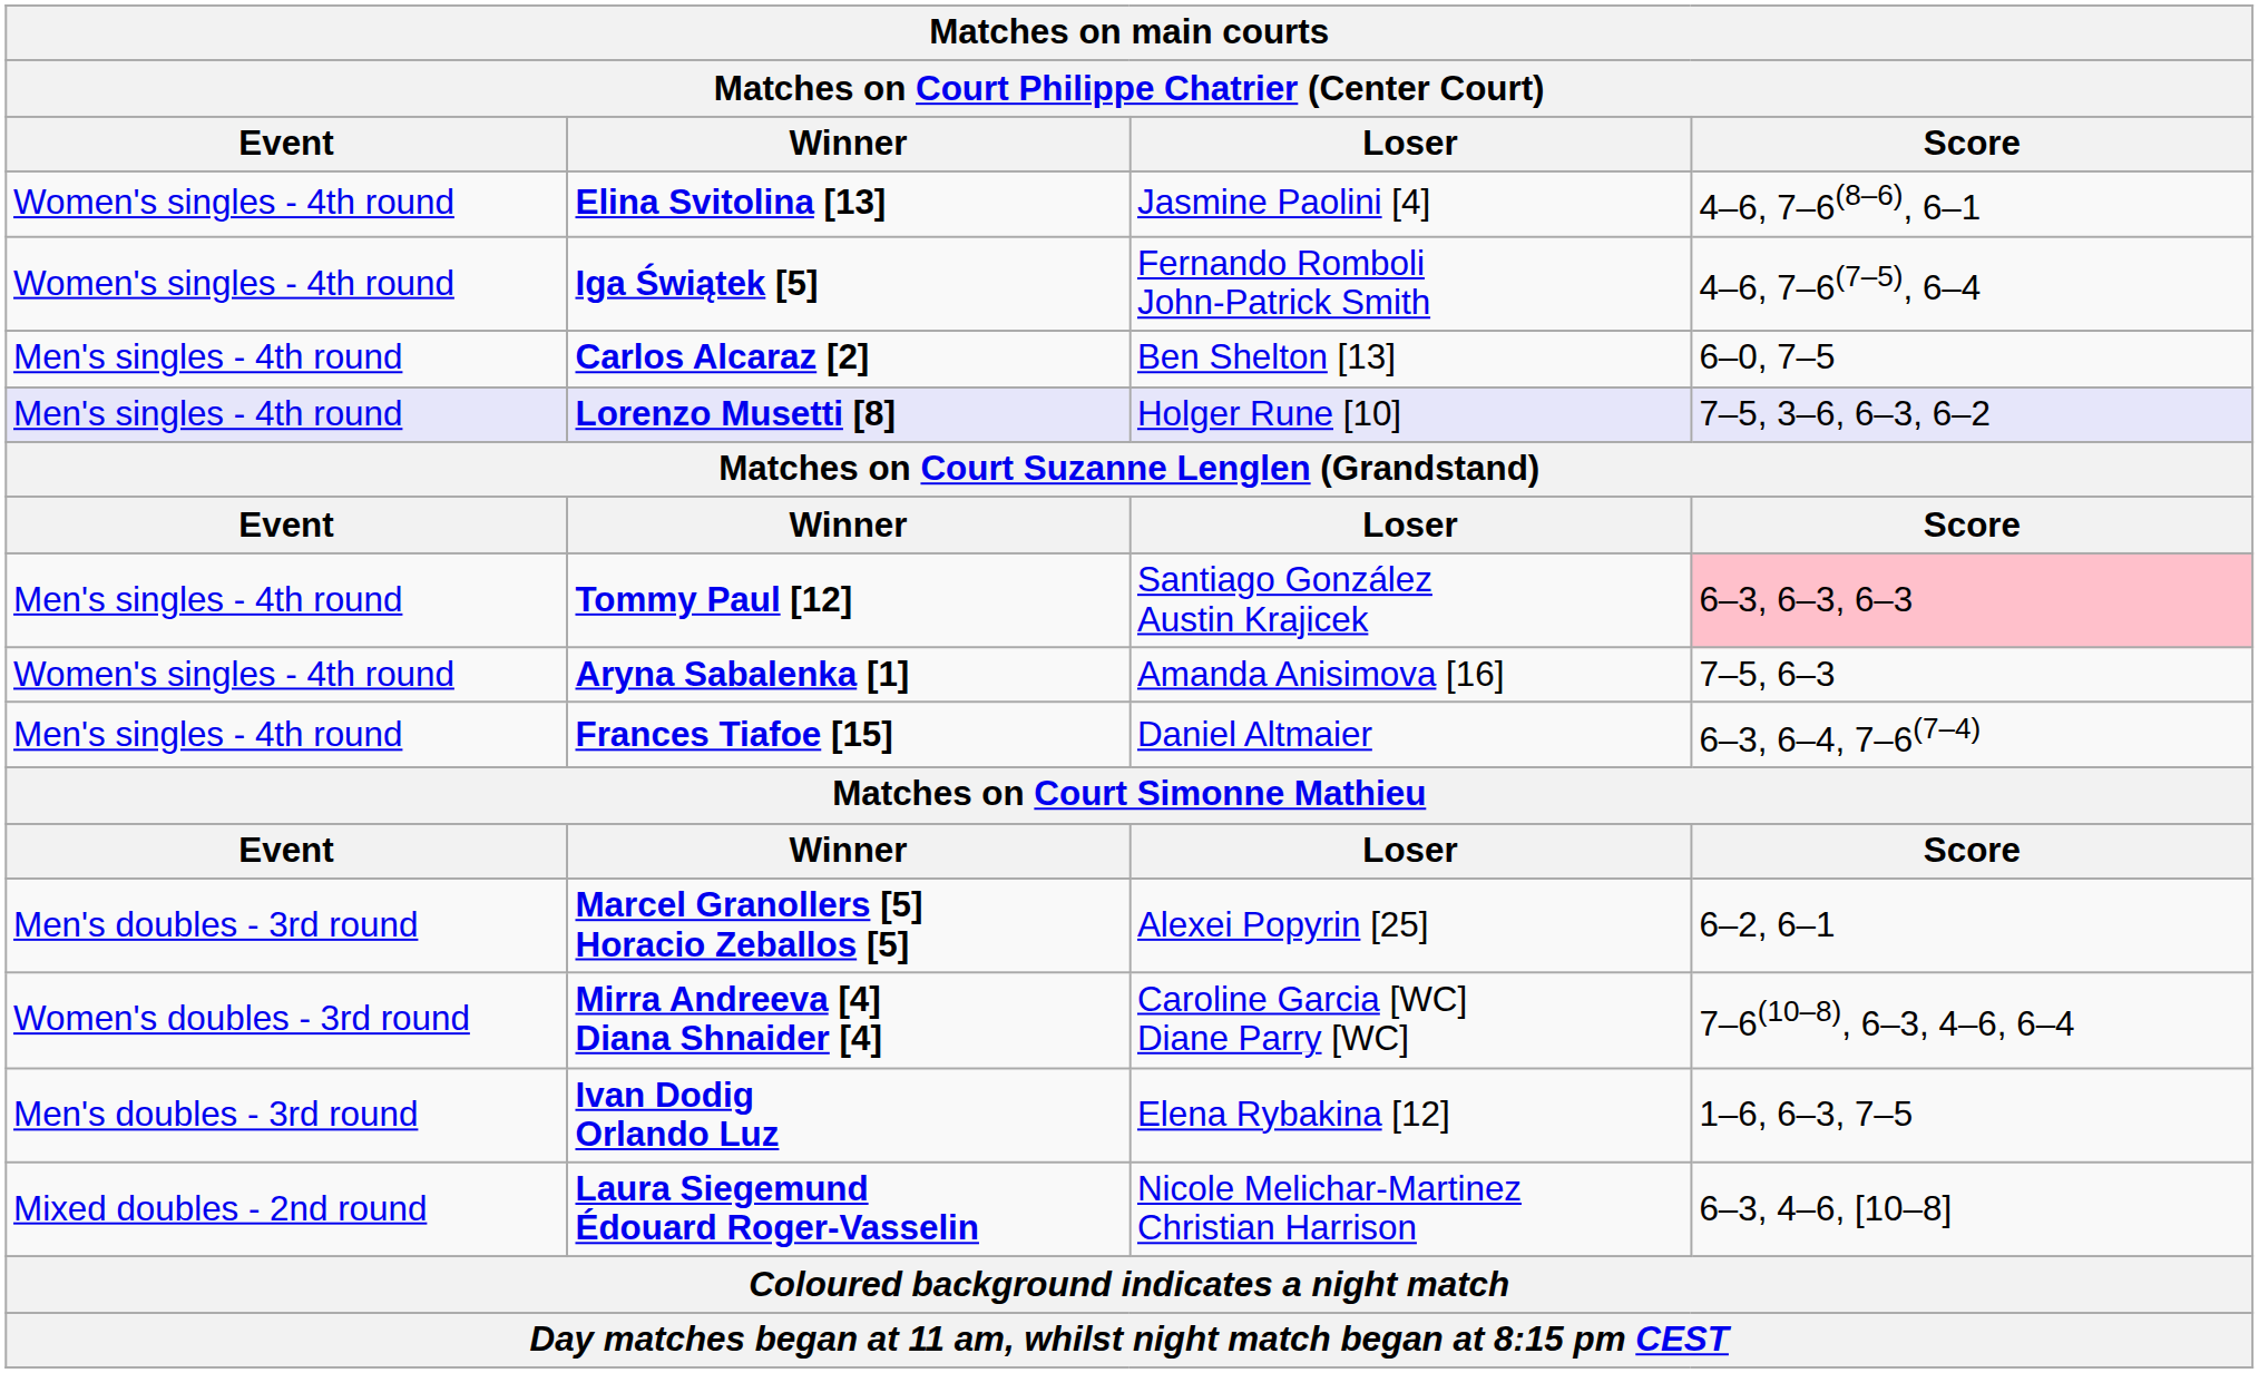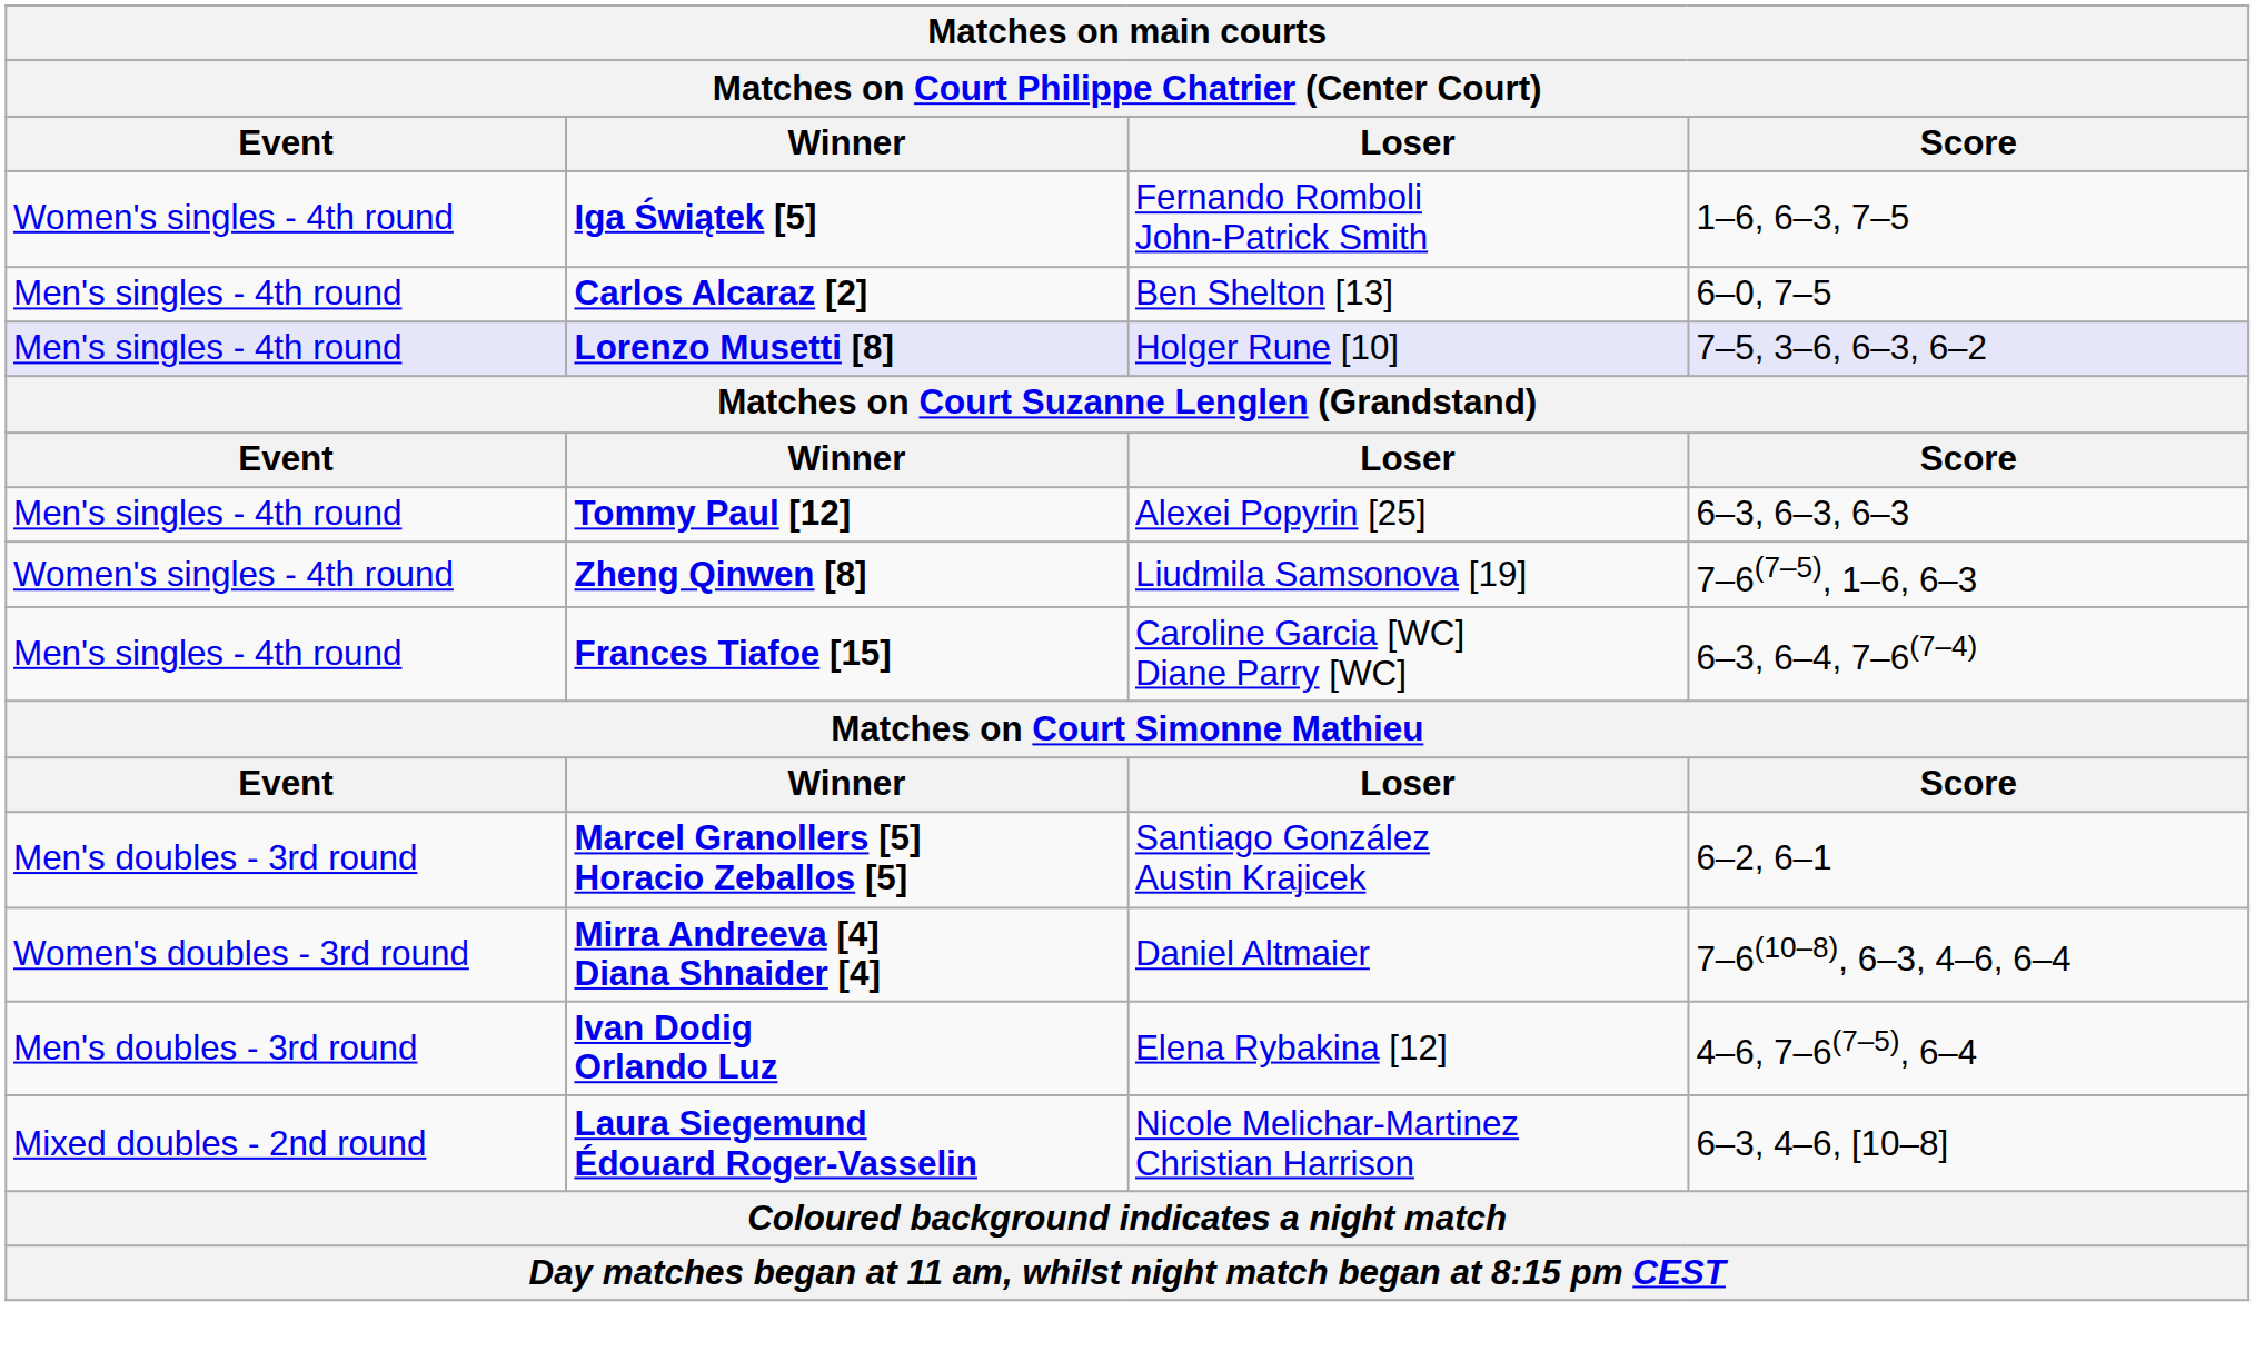- row: Women's singles - 4th round | Elina Svitolina [13] | Jasmine Paolini [4] | 4–6, 7–6(8–6), 6–1
Iga Świątek [5] | Score: 4–6, 7–6(7–5), 6–4 -> 1–6, 6–3, 7–5
Tommy Paul [12] | Loser: Santiago González Austin Krajicek -> Alexei Popyrin [25]
Tommy Paul [12] | Score: pink background -> no background
+ row: Women's singles - 4th round | Zheng Qinwen [8] | Liudmila Samsonova [19] | 7–6(7–5), 1–6, 6–3
- row: Women's singles - 4th round | Aryna Sabalenka [1] | Amanda Anisimova [16] | 7–5, 6–3
Frances Tiafoe [15] | Loser: Daniel Altmaier -> Caroline Garcia [WC] Diane Parry [WC]
Marcel Granollers [5] Horacio Zeballos [5] | Loser: Alexei Popyrin [25] -> Santiago González Austin Krajicek
Mirra Andreeva [4] Diana Shnaider [4] | Loser: Caroline Garcia [WC] Diane Parry [WC] -> Daniel Altmaier
Ivan Dodig Orlando Luz | Score: 1–6, 6–3, 7–5 -> 4–6, 7–6(7–5), 6–4
